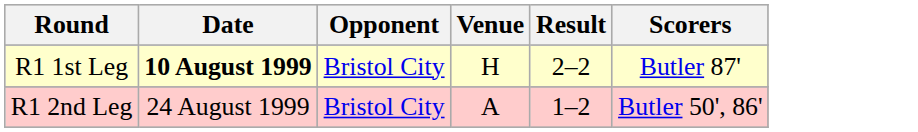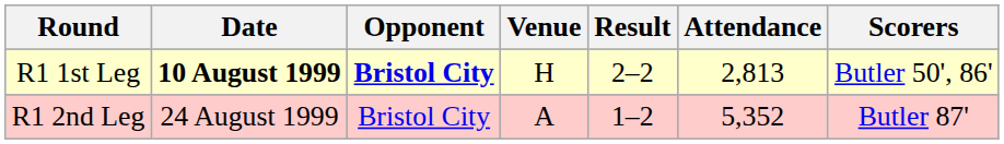+ column: Attendance | 2,813 | 5,352
R1 1st Leg | Opponent: normal -> bold
R1 1st Leg | Scorers: Butler 87' -> Butler 50', 86'
R1 2nd Leg | Scorers: Butler 50', 86' -> Butler 87'
